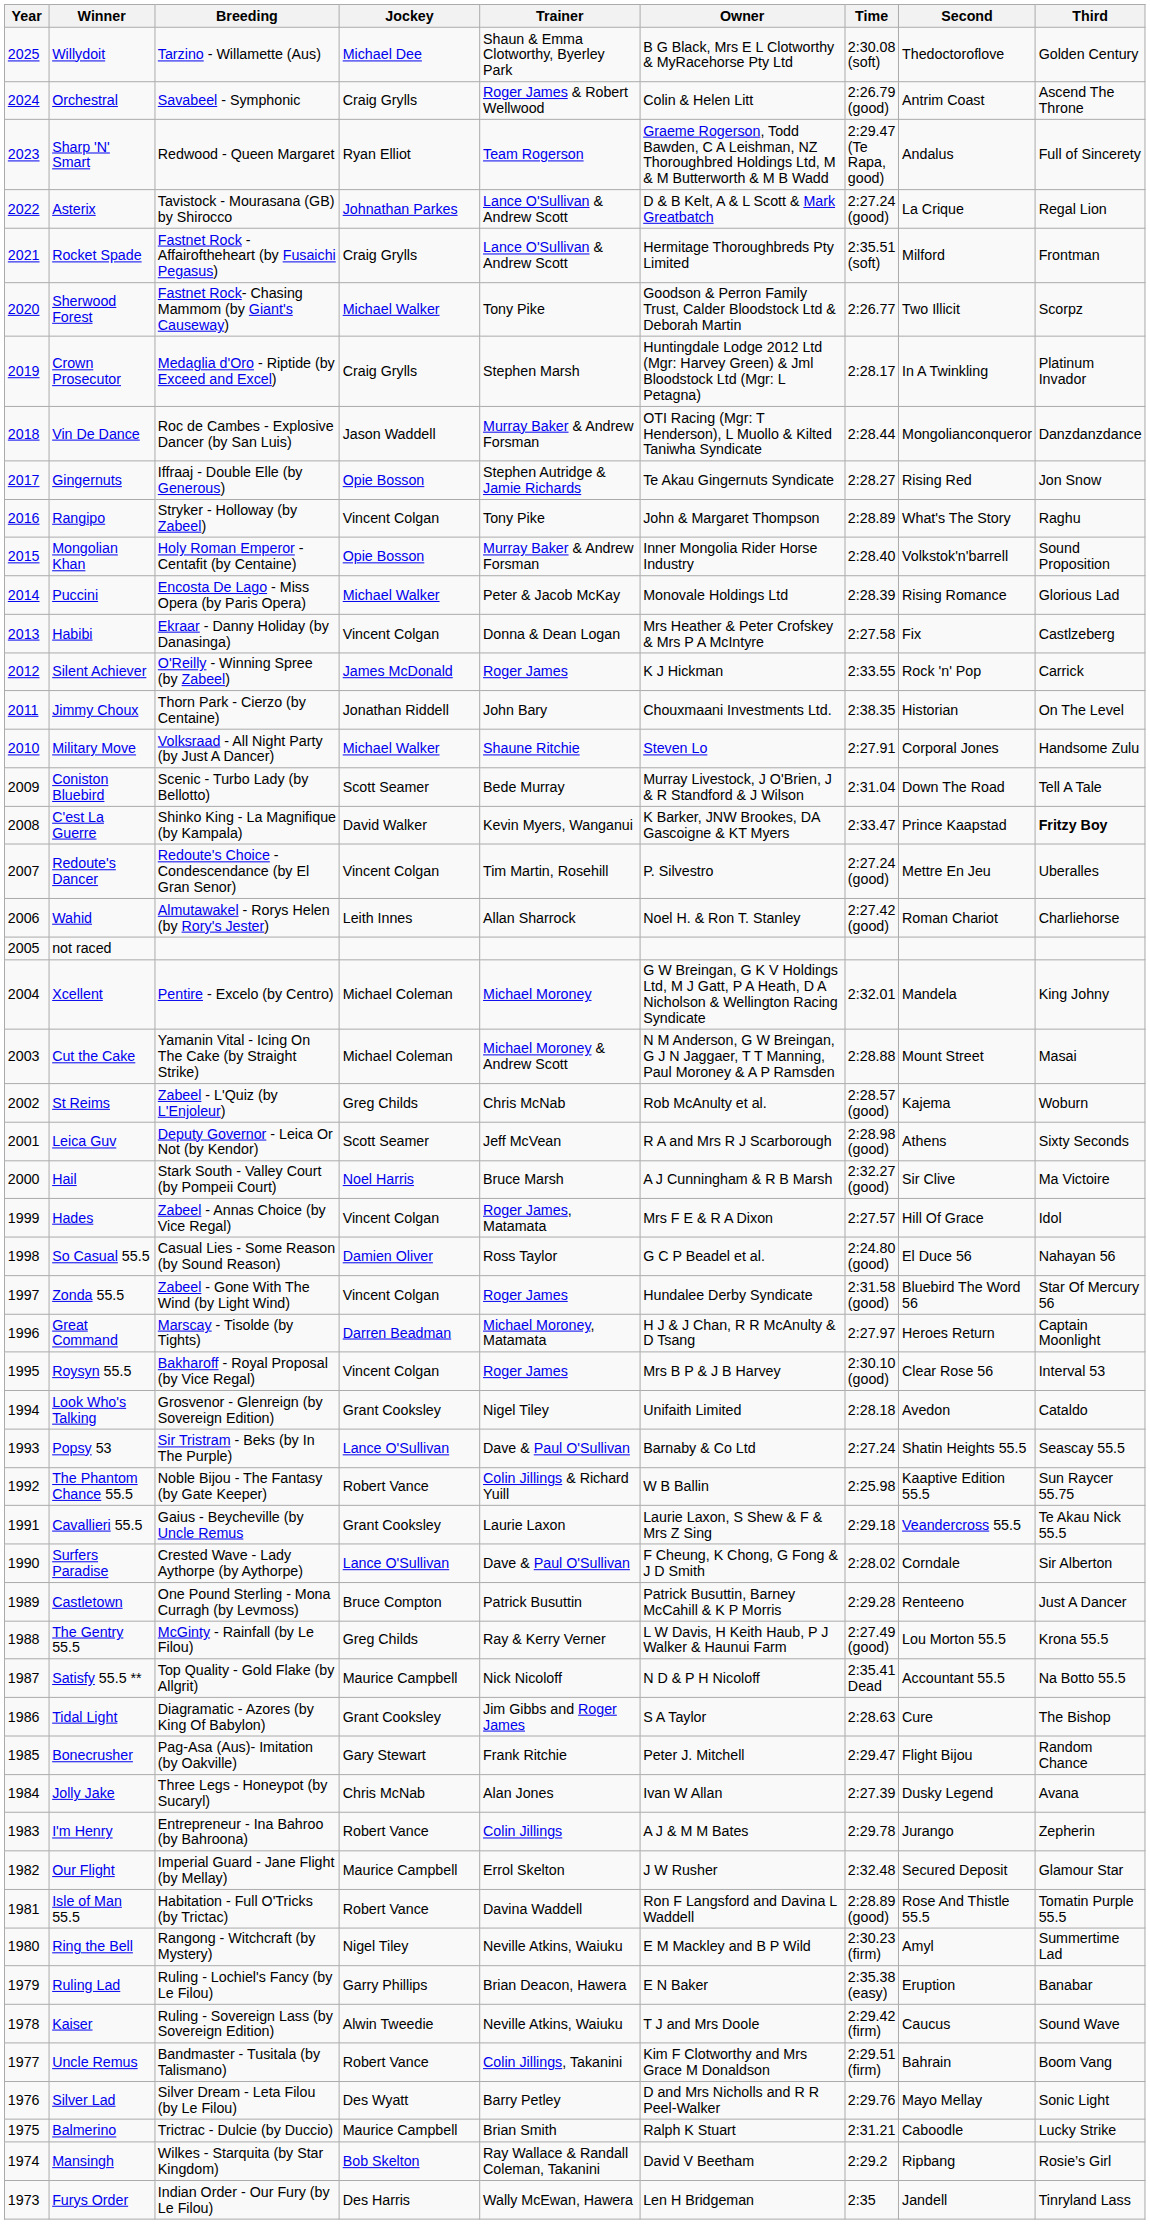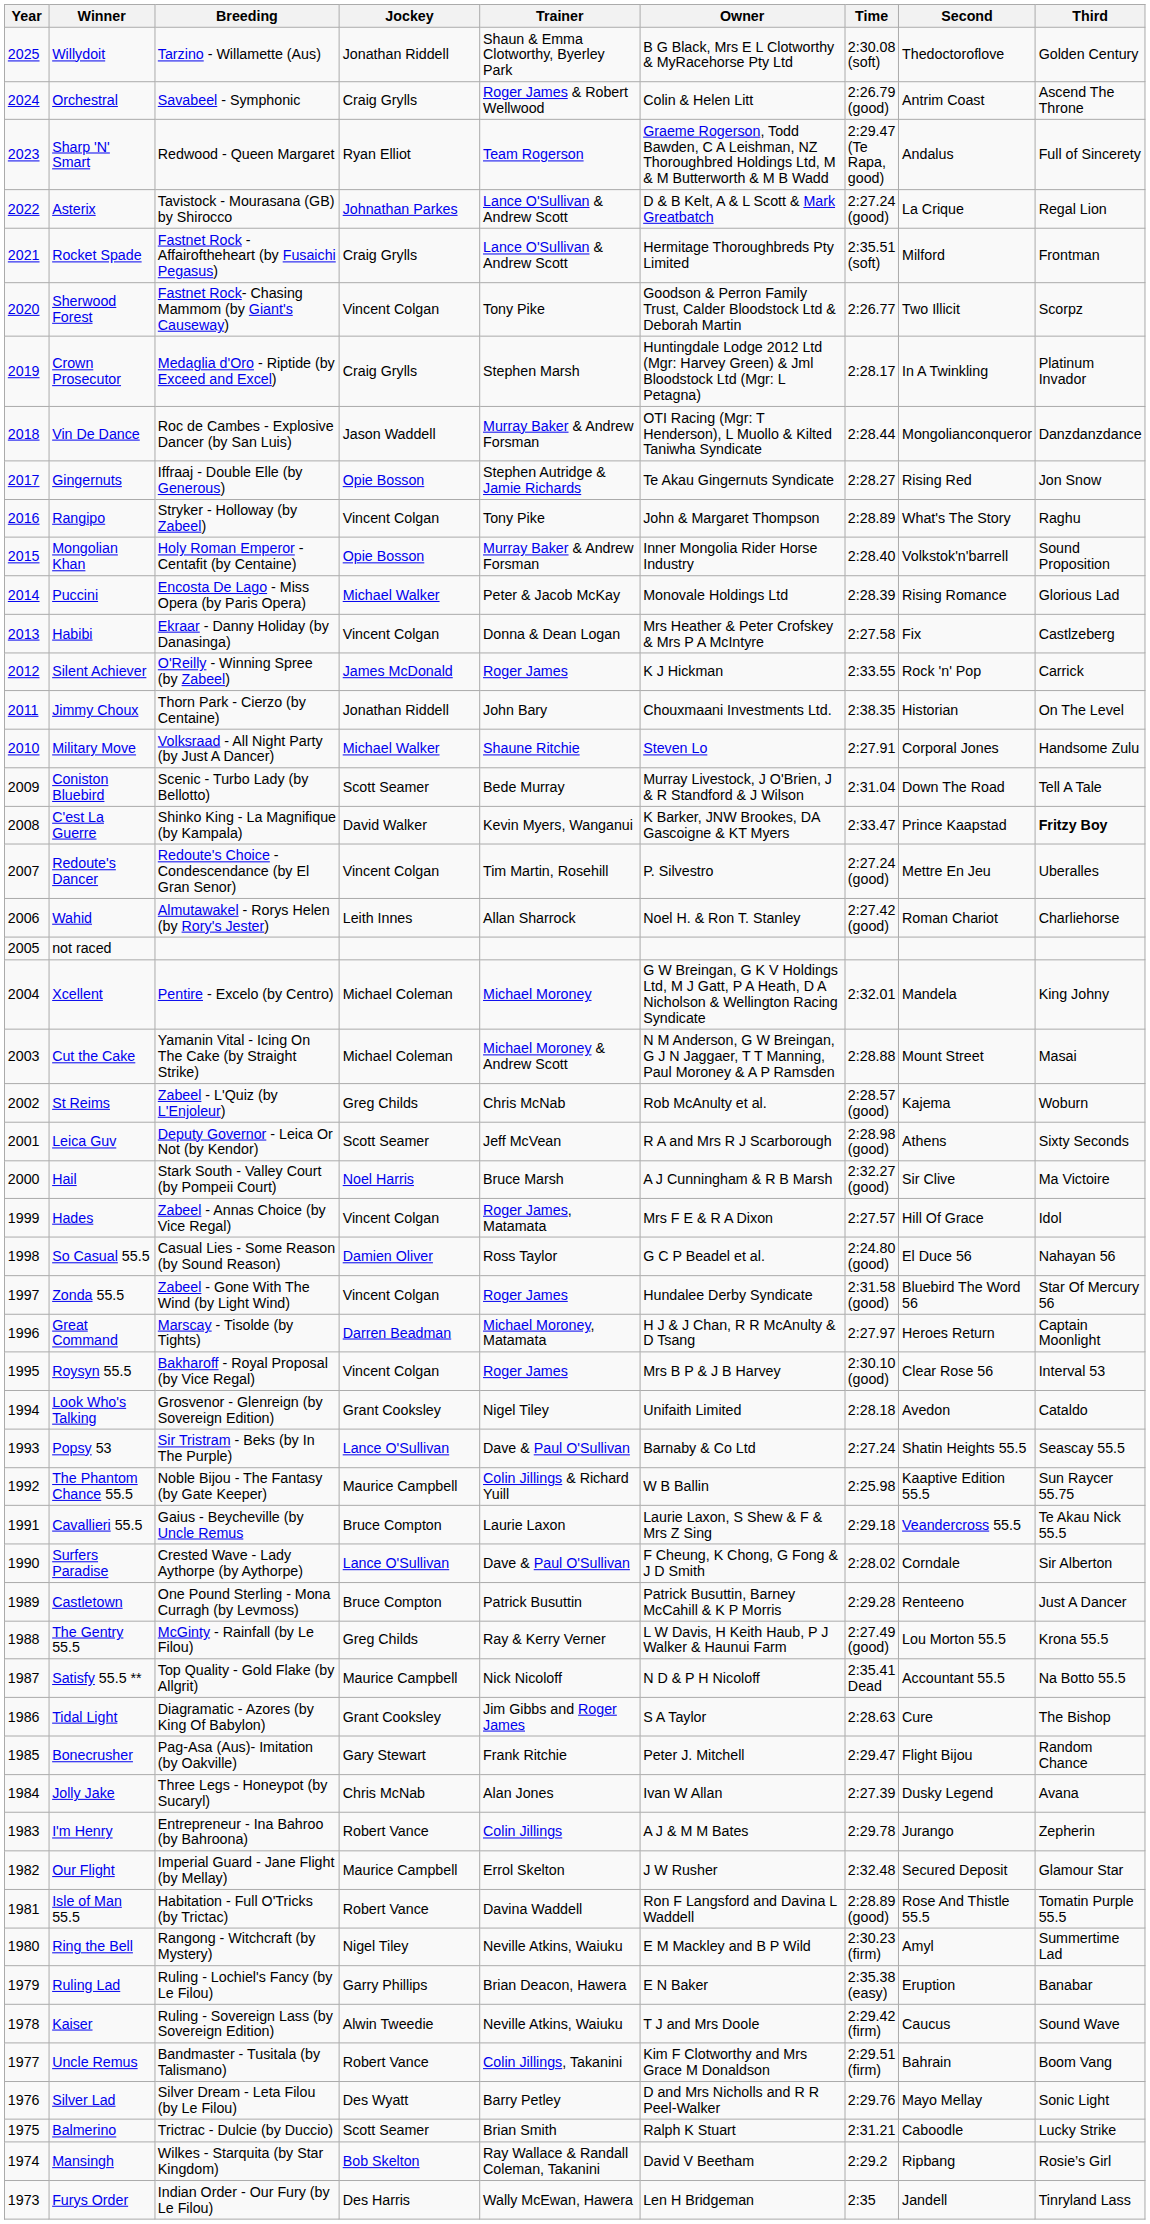Willydoit | Jockey: Michael Dee -> Jonathan Riddell
Sherwood Forest | Jockey: Michael Walker -> Vincent Colgan
The Phantom Chance 55.5 | Jockey: Robert Vance -> Maurice Campbell
Cavallieri 55.5 | Jockey: Grant Cooksley -> Bruce Compton
Balmerino | Jockey: Maurice Campbell -> Scott Seamer
